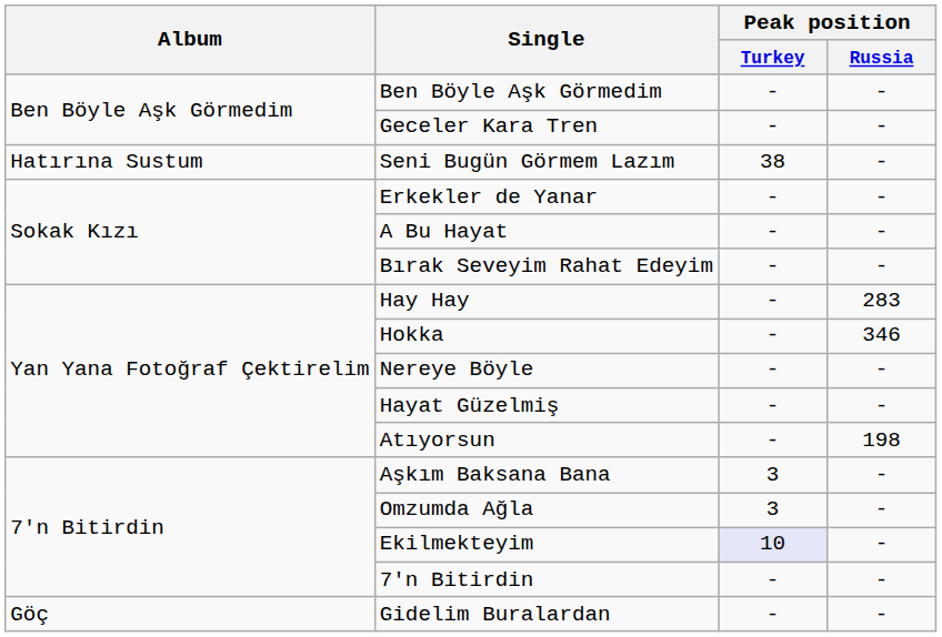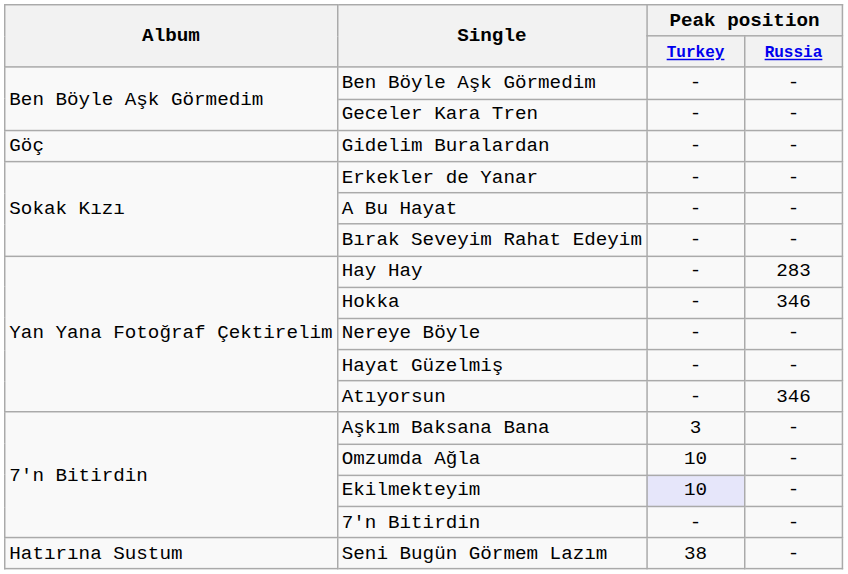rows swapped: Gidelim Buralardan <-> Seni Bugün Görmem Lazım
Atıyorsun | Peak position / Russia: 198 -> 346
Omzumda Ağla | Peak position / Turkey: 3 -> 10
